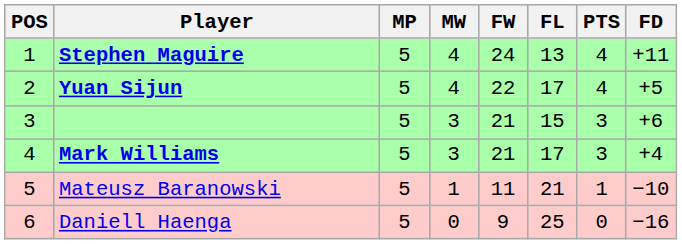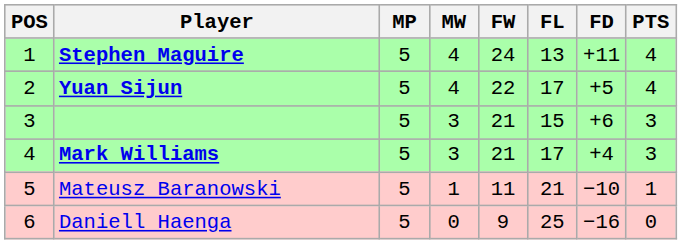columns swapped: FD <-> PTS
